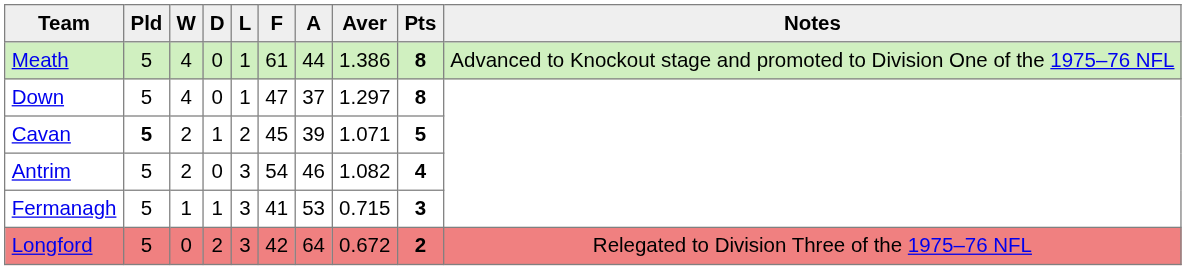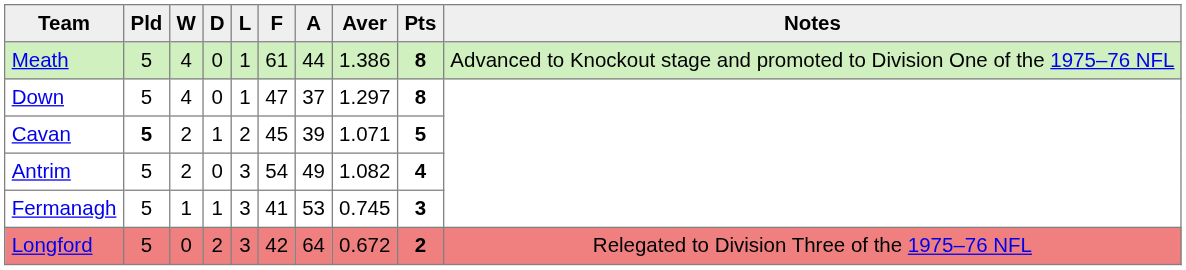Antrim | A: 46 -> 49
Fermanagh | Aver: 0.715 -> 0.745
